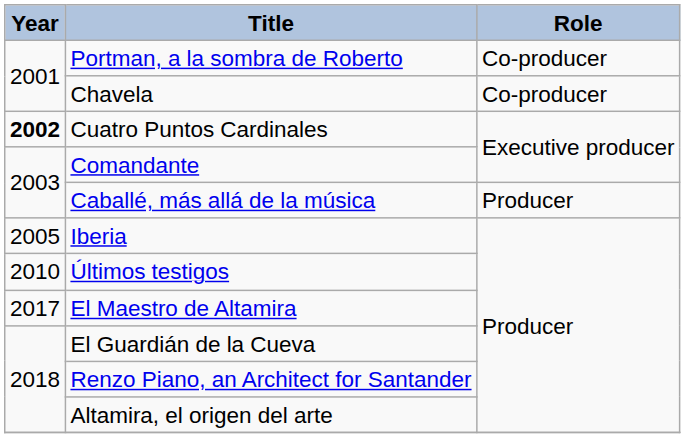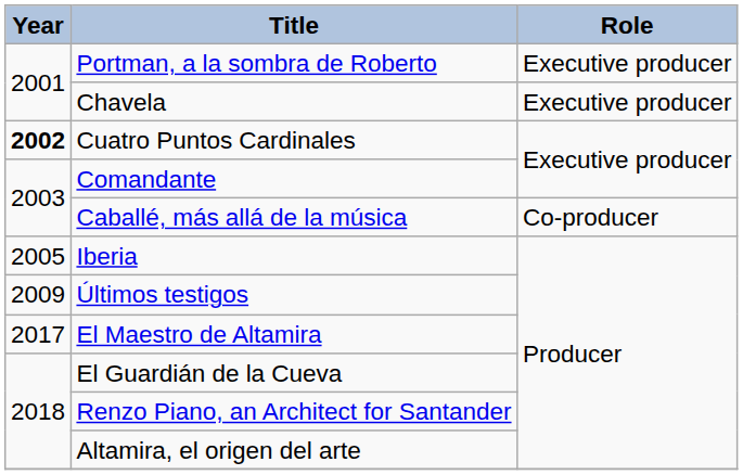Portman, a la sombra de Roberto | Role: Co-producer -> Executive producer
Chavela | Role: Co-producer -> Executive producer
Caballé, más allá de la música | Role: Producer -> Co-producer
Últimos testigos | Year: 2010 -> 2009
